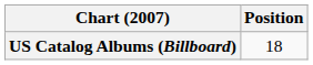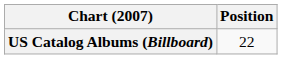US Catalog Albums (Billboard) | Position: 18 -> 22
